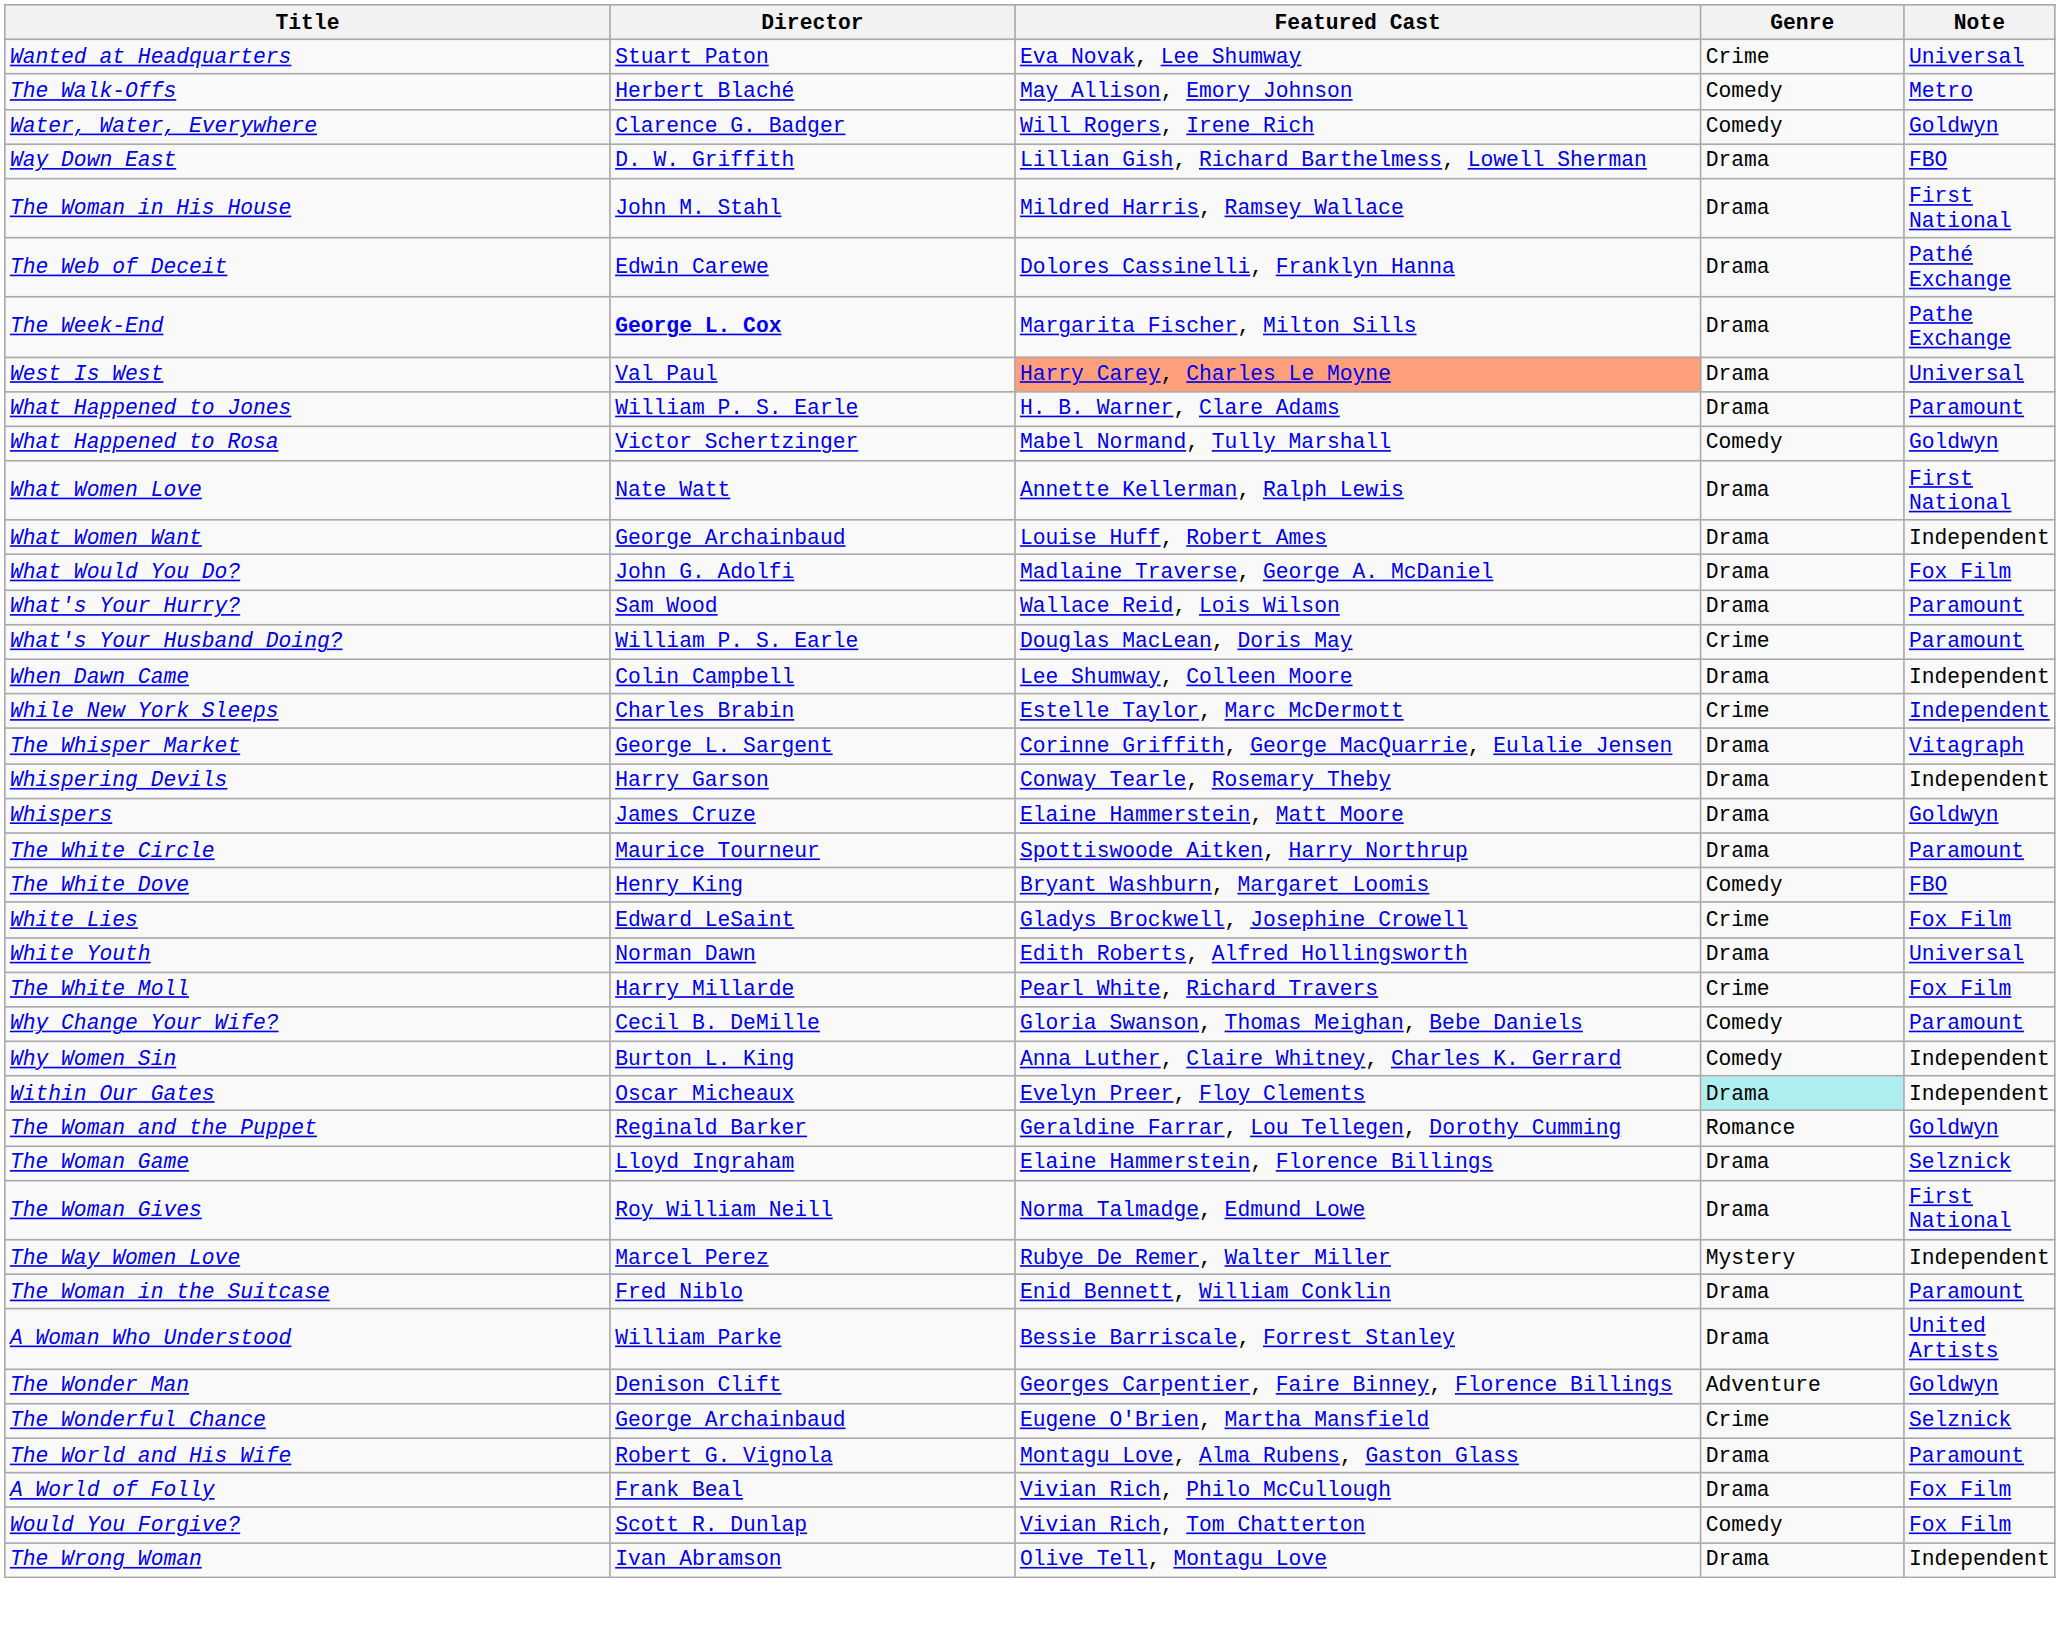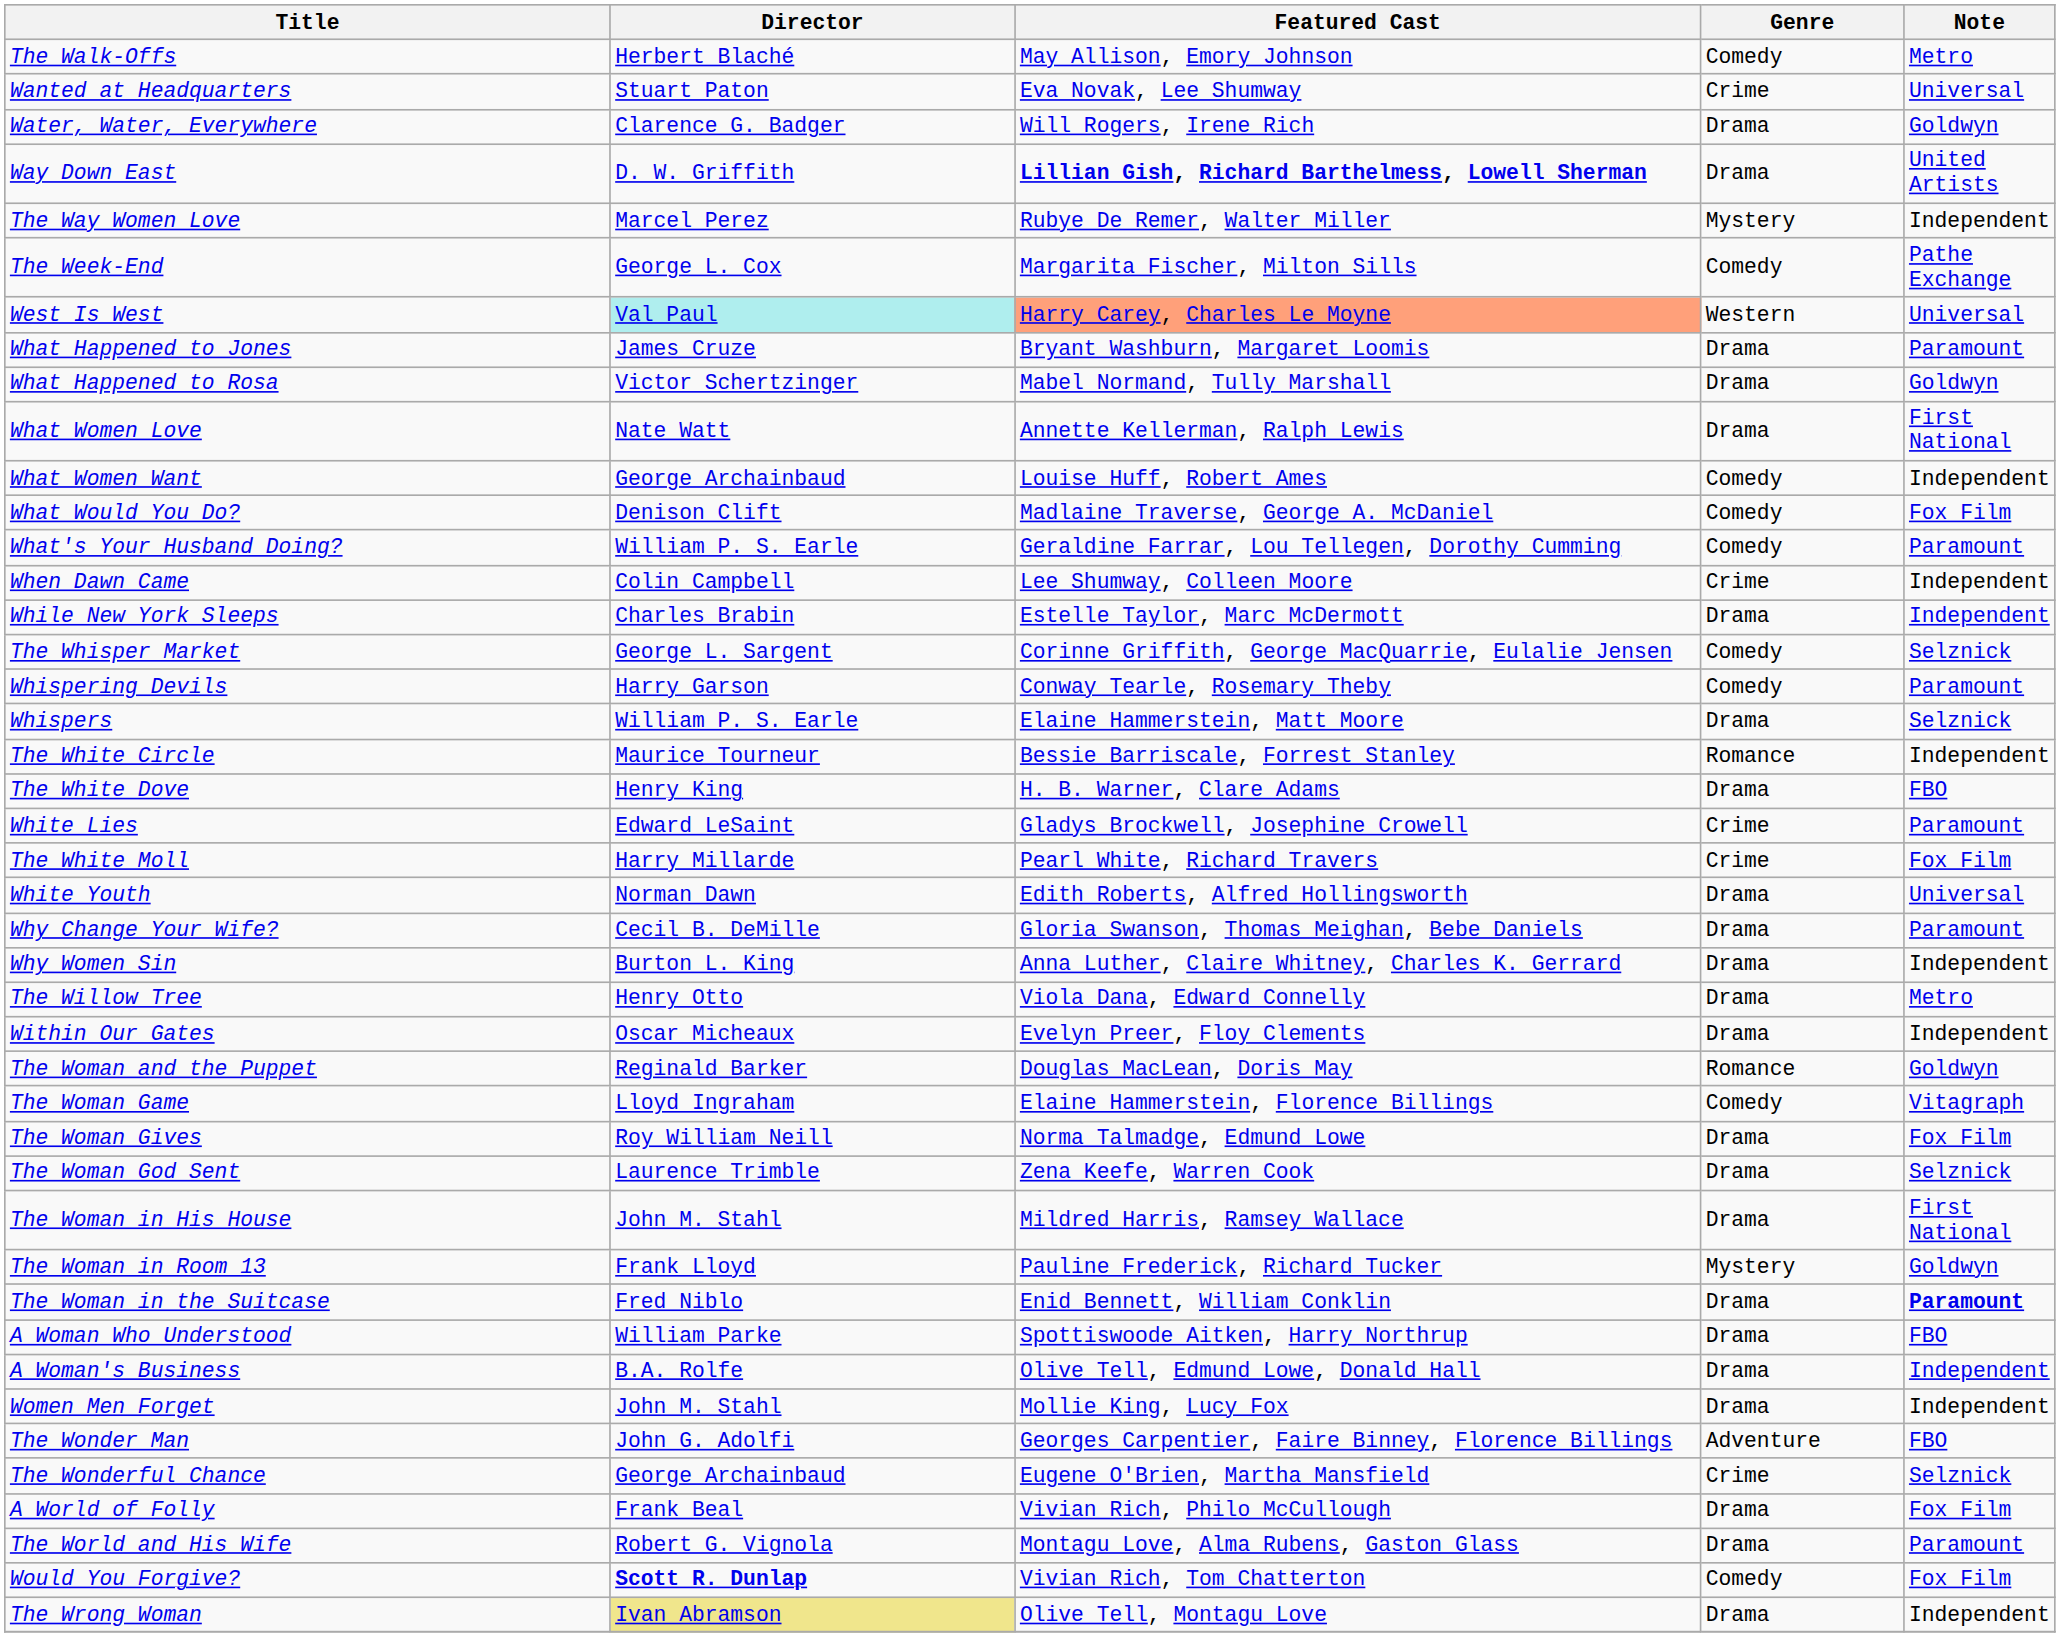rows swapped: The Walk-Offs <-> Wanted at Headquarters
Water, Water, Everywhere | Genre: Comedy -> Drama
Way Down East | Featured Cast: normal -> bold
Way Down East | Note: FBO -> United Artists
rows swapped: The Way Women Love <-> The Woman in His House
- row: The Web of Deceit | Edwin Carewe | Dolores Cassinelli, Franklyn Hanna | Drama | Pathé Exchange
The Week-End | Director: bold -> normal
The Week-End | Genre: Drama -> Comedy
West Is West | Director: no background -> paleturquoise background
West Is West | Genre: Drama -> Western
What Happened to Jones | Director: William P. S. Earle -> James Cruze
What Happened to Jones | Featured Cast: H. B. Warner, Clare Adams -> Bryant Washburn, Margaret Loomis
What Happened to Rosa | Genre: Comedy -> Drama
What Women Want | Genre: Drama -> Comedy
What Would You Do? | Director: John G. Adolfi -> Denison Clift
What Would You Do? | Genre: Drama -> Comedy
- row: What's Your Hurry? | Sam Wood | Wallace Reid, Lois Wilson | Drama | Paramount
What's Your Husband Doing? | Featured Cast: Douglas MacLean, Doris May -> Geraldine Farrar, Lou Tellegen, Dorothy Cumming
What's Your Husband Doing? | Genre: Crime -> Comedy
When Dawn Came | Genre: Drama -> Crime
While New York Sleeps | Genre: Crime -> Drama
The Whisper Market | Genre: Drama -> Comedy
The Whisper Market | Note: Vitagraph -> Selznick
Whispering Devils | Genre: Drama -> Comedy
Whispering Devils | Note: Independent -> Paramount
Whispers | Director: James Cruze -> William P. S. Earle
Whispers | Note: Goldwyn -> Selznick
The White Circle | Featured Cast: Spottiswoode Aitken, Harry Northrup -> Bessie Barriscale, Forrest Stanley
The White Circle | Genre: Drama -> Romance
The White Circle | Note: Paramount -> Independent
The White Dove | Featured Cast: Bryant Washburn, Margaret Loomis -> H. B. Warner, Clare Adams
The White Dove | Genre: Comedy -> Drama
White Lies | Note: Fox Film -> Paramount
rows swapped: The White Moll <-> White Youth
Why Change Your Wife? | Genre: Comedy -> Drama
Why Women Sin | Genre: Comedy -> Drama
+ row: The Willow Tree | Henry Otto | Viola Dana, Edward Connelly | Drama | Metro
Within Our Gates | Genre: paleturquoise background -> no background
The Woman and the Puppet | Featured Cast: Geraldine Farrar, Lou Tellegen, Dorothy Cumming -> Douglas MacLean, Doris May
The Woman Game | Genre: Drama -> Comedy
The Woman Game | Note: Selznick -> Vitagraph
The Woman Gives | Note: First National -> Fox Film
+ row: The Woman God Sent | Laurence Trimble | Zena Keefe, Warren Cook | Drama | Selznick
+ row: The Woman in Room 13 | Frank Lloyd | Pauline Frederick, Richard Tucker | Mystery | Goldwyn
The Woman in the Suitcase | Note: normal -> bold
A Woman Who Understood | Featured Cast: Bessie Barriscale, Forrest Stanley -> Spottiswoode Aitken, Harry Northrup
A Woman Who Understood | Note: United Artists -> FBO
+ row: A Woman's Business | B.A. Rolfe | Olive Tell, Edmund Lowe, Donald Hall | Drama | Independent
+ row: Women Men Forget | John M. Stahl | Mollie King, Lucy Fox | Drama | Independent
The Wonder Man | Director: Denison Clift -> John G. Adolfi
The Wonder Man | Note: Goldwyn -> FBO
rows swapped: The World and His Wife <-> A World of Folly
Would You Forgive? | Director: normal -> bold
The Wrong Woman | Director: no background -> khaki background
